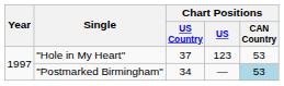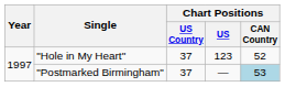"Hole in My Heart" | Chart Positions / CAN Country: 53 -> 52
"Postmarked Birmingham" | Chart Positions / US Country: 34 -> 37
